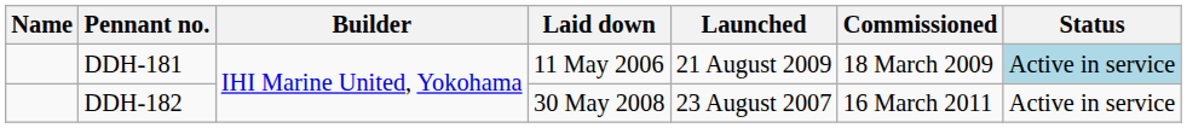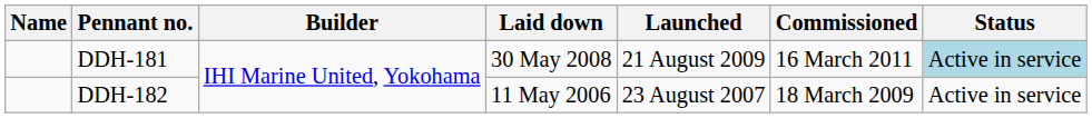DDH-181 | Laid down: 11 May 2006 -> 30 May 2008
DDH-181 | Commissioned: 18 March 2009 -> 16 March 2011
DDH-182 | Laid down: 30 May 2008 -> 11 May 2006
DDH-182 | Commissioned: 16 March 2011 -> 18 March 2009
